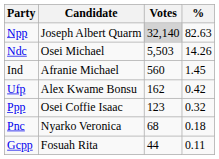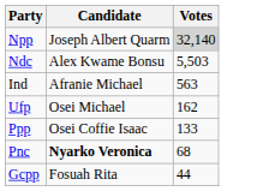- column: % | 82.63 | 14.26 | 1.45 | 0.42 | 0.32 | 0.18 | 0.11
Ndc | Candidate: Osei Michael -> Alex Kwame Bonsu
Ind | Votes: 560 -> 563
Ufp | Candidate: Alex Kwame Bonsu -> Osei Michael
Ppp | Votes: 123 -> 133
Pnc | Candidate: normal -> bold
